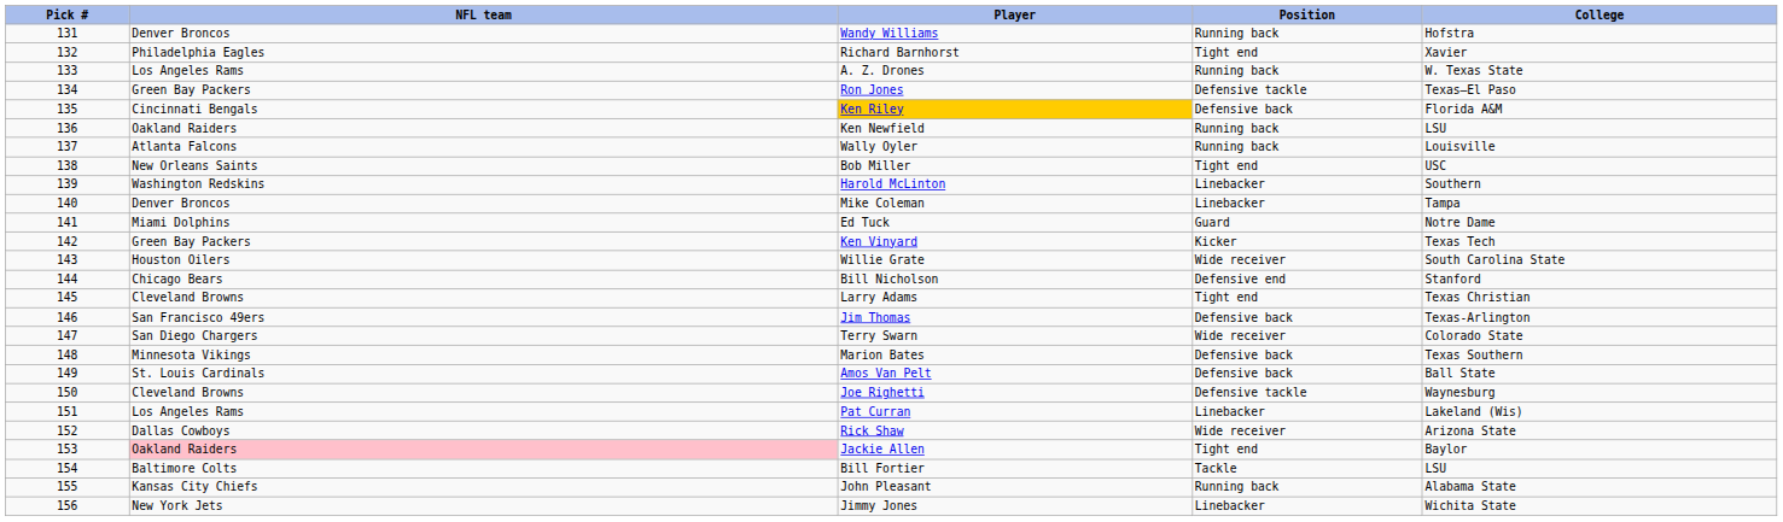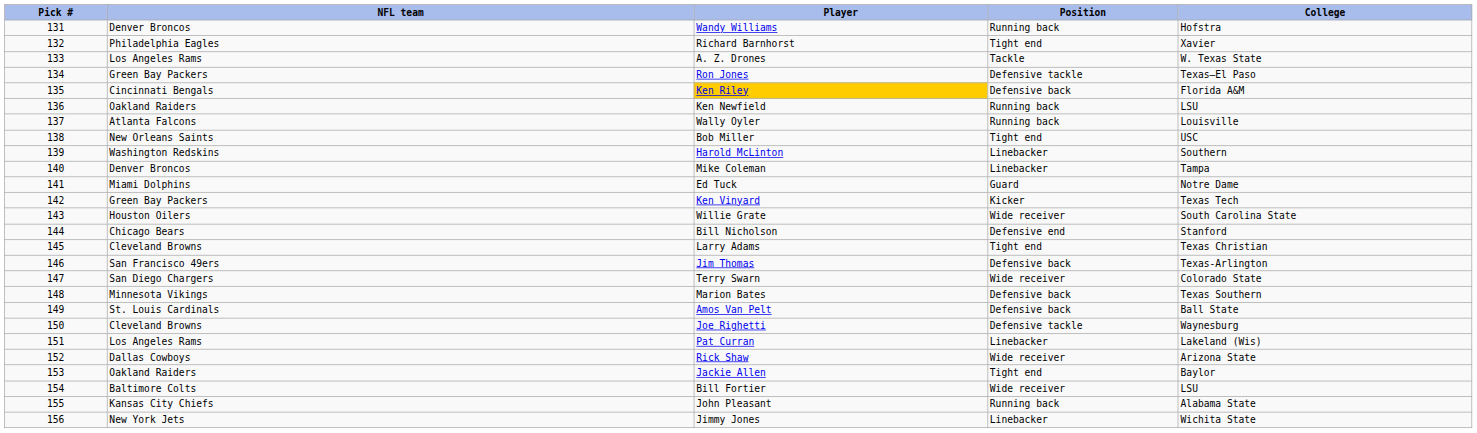A. Z. Drones | Position: Running back -> Tackle
Jackie Allen | NFL team: pink background -> no background
Bill Fortier | Position: Tackle -> Wide receiver
